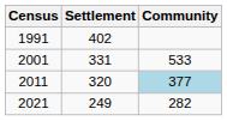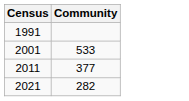- column: Settlement | 402 | 331 | 320 | 249
2011 | Community: lightblue background -> no background
